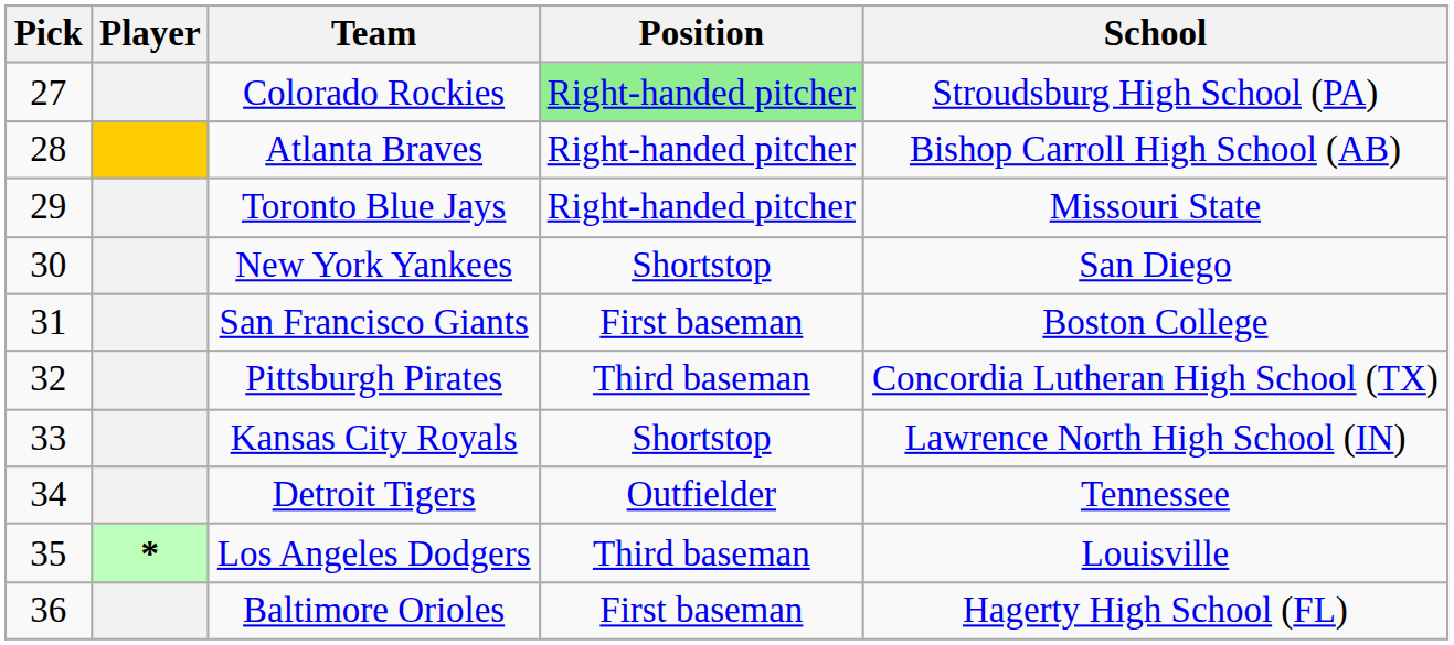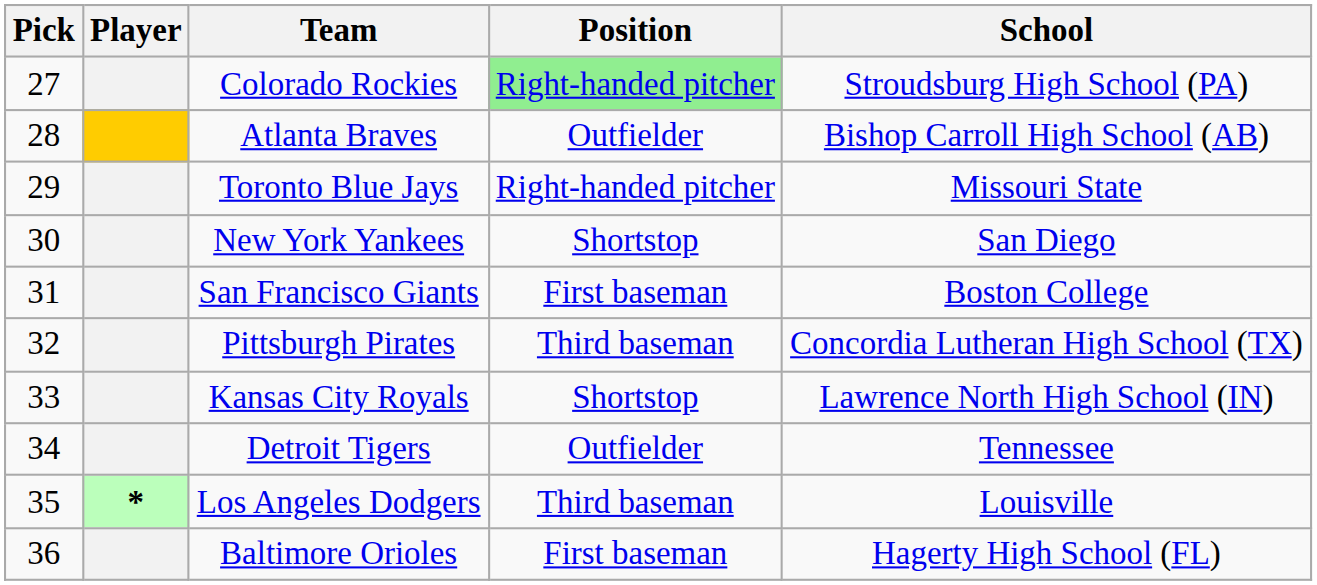Atlanta Braves | Position: Right-handed pitcher -> Outfielder
